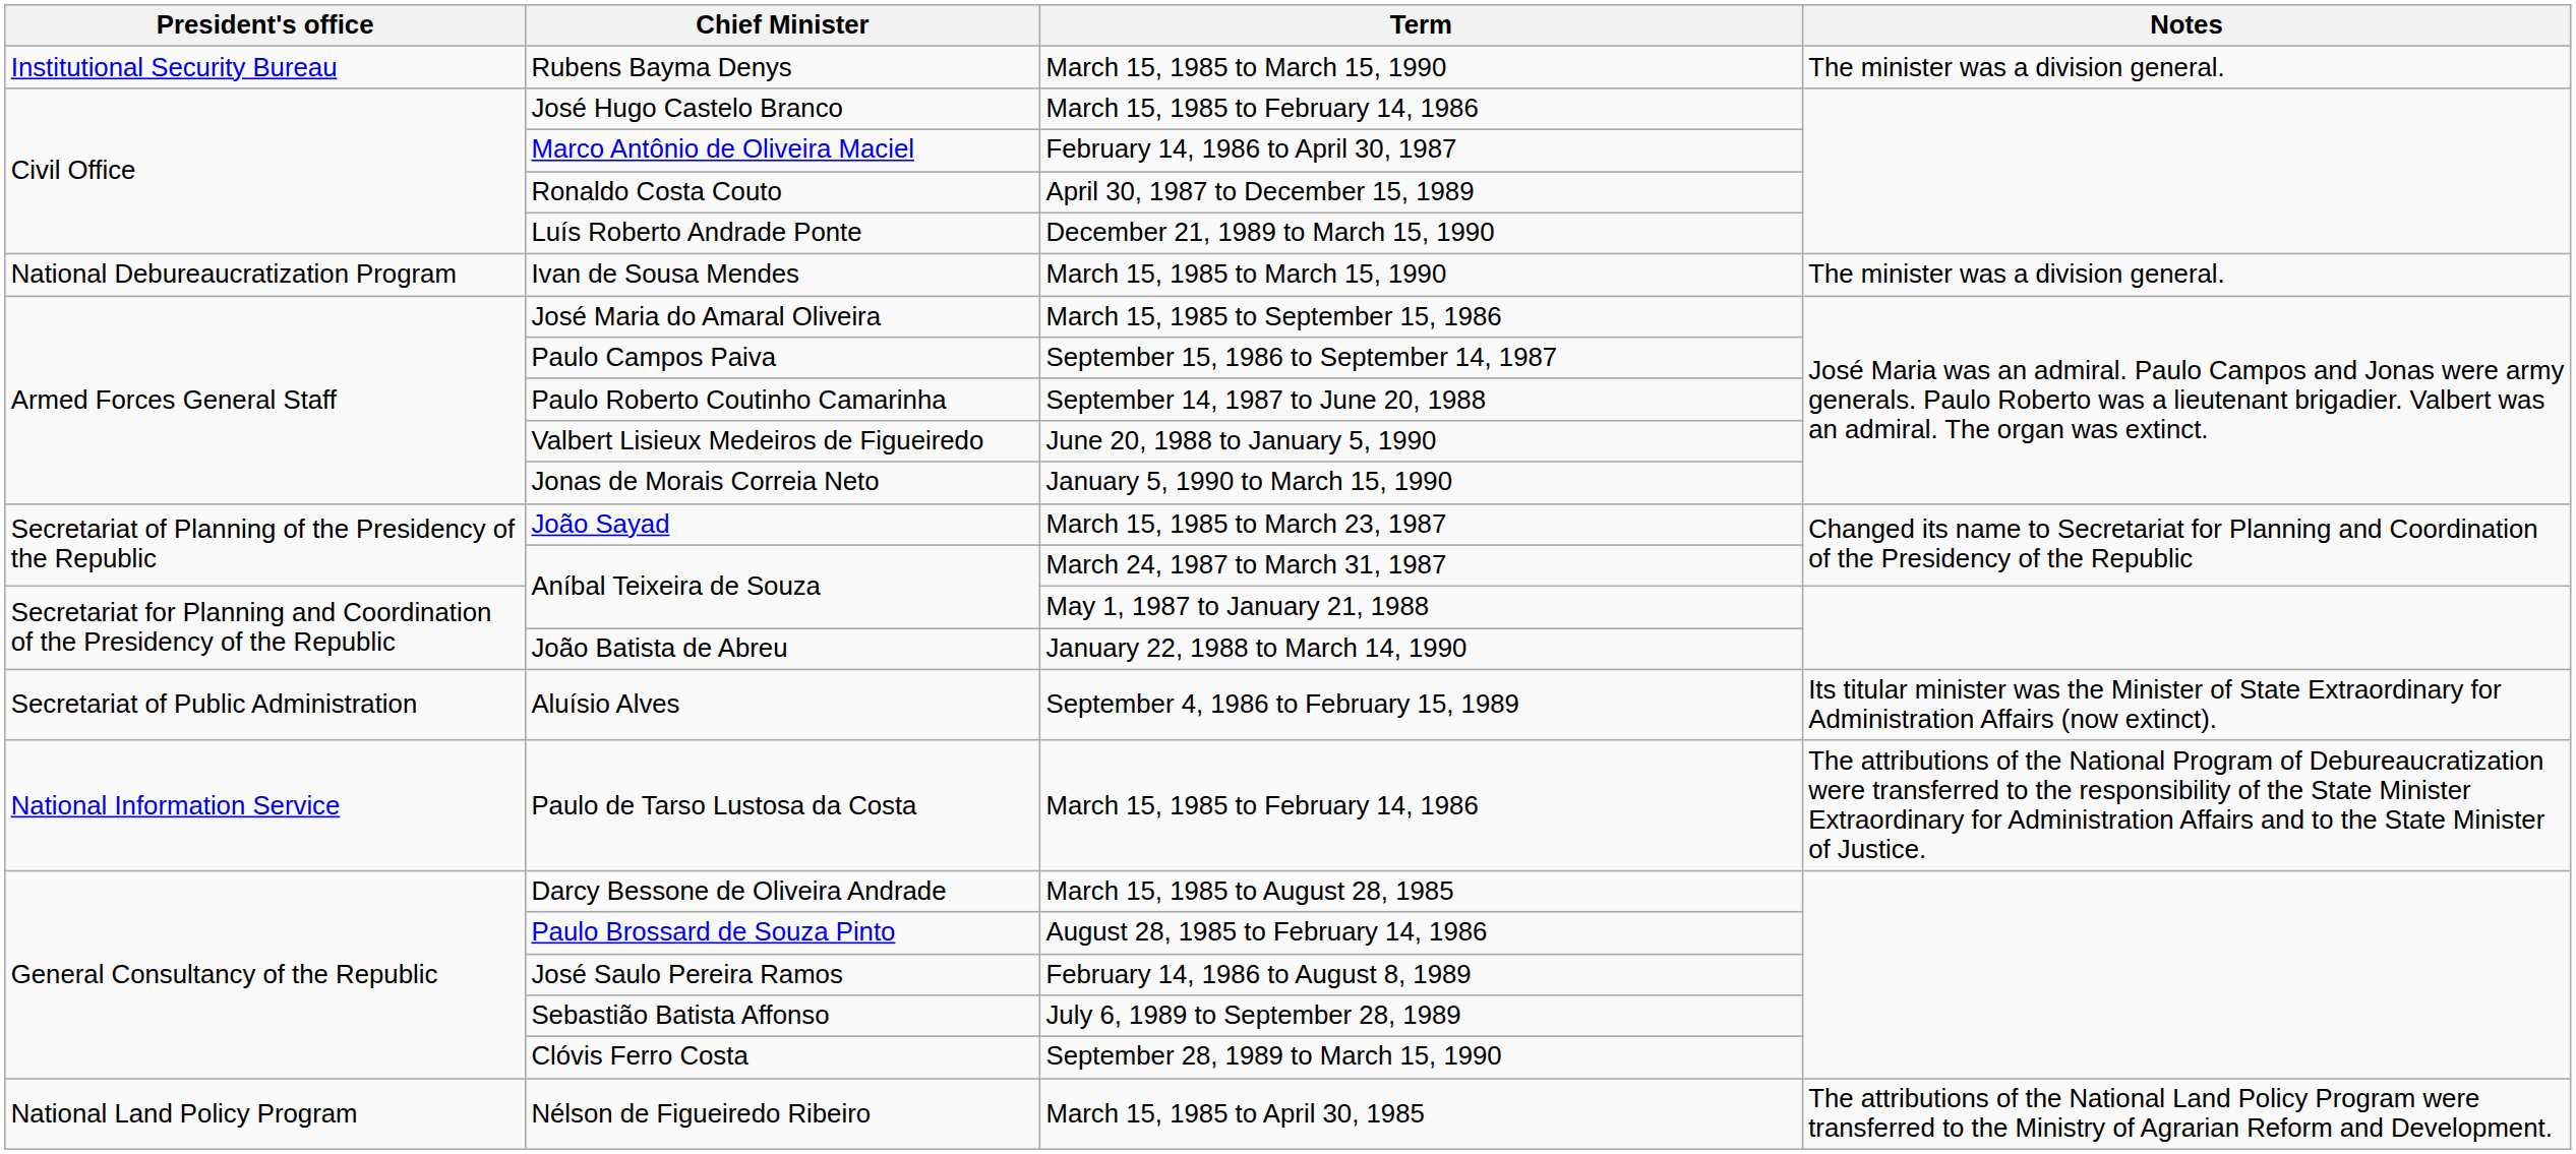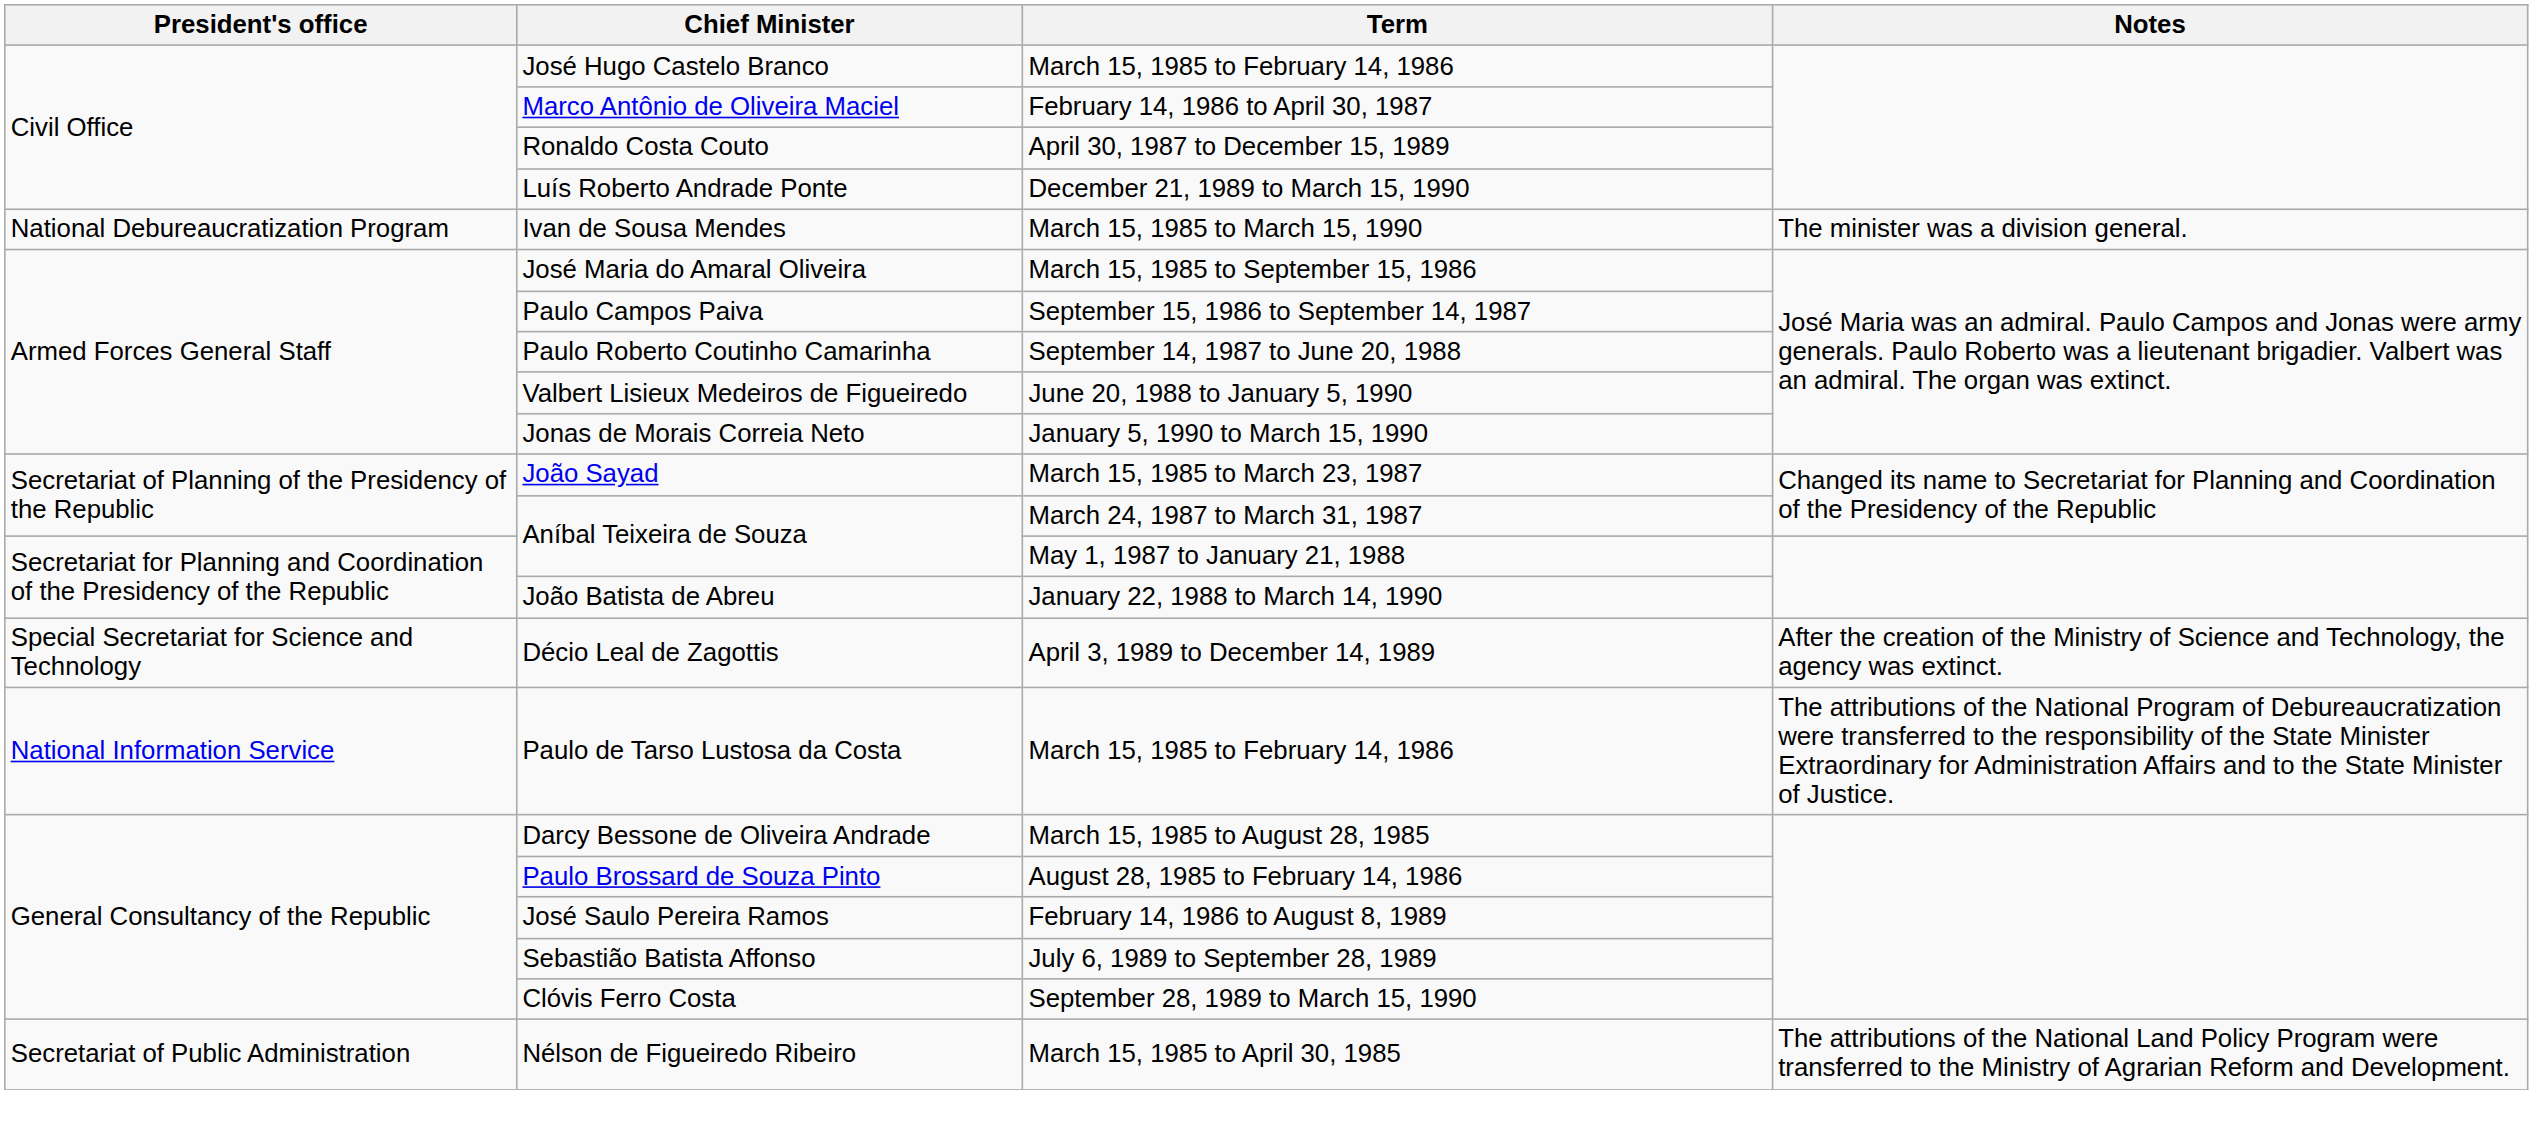- row: Institutional Security Bureau | Rubens Bayma Denys | March 15, 1985 to March 15, 1990 | The minister was a division general.
- row: Secretariat of Public Administration | Aluísio Alves | September 4, 1986 to February 15, 1989 | Its titular minister was the Minister of State Extraordinary for Administration Affairs (now extinct).
+ row: Special Secretariat for Science and Technology | Décio Leal de Zagottis | April 3, 1989 to December 14, 1989 | After the creation of the Ministry of Science and Technology, the agency was extinct.
Nélson de Figueiredo Ribeiro | President's office: National Land Policy Program -> Secretariat of Public Administration
